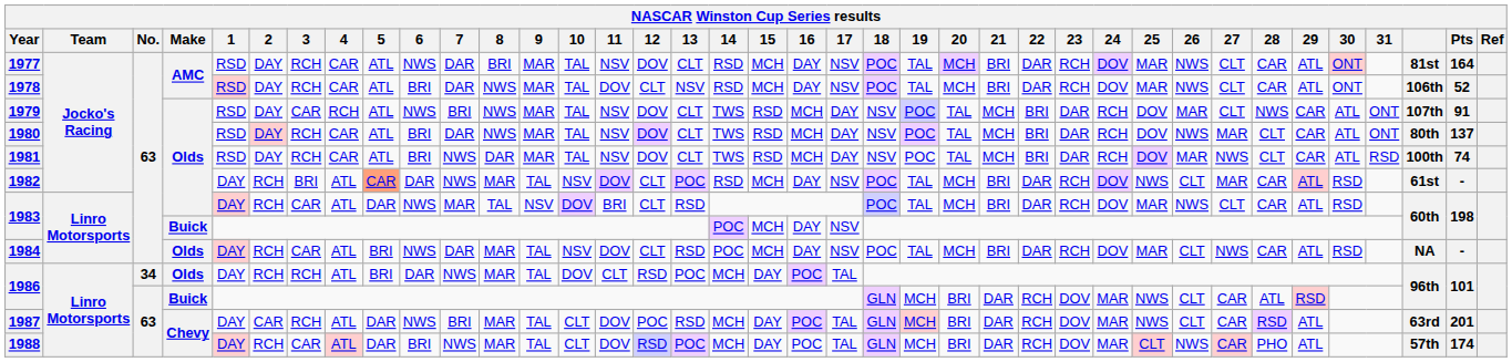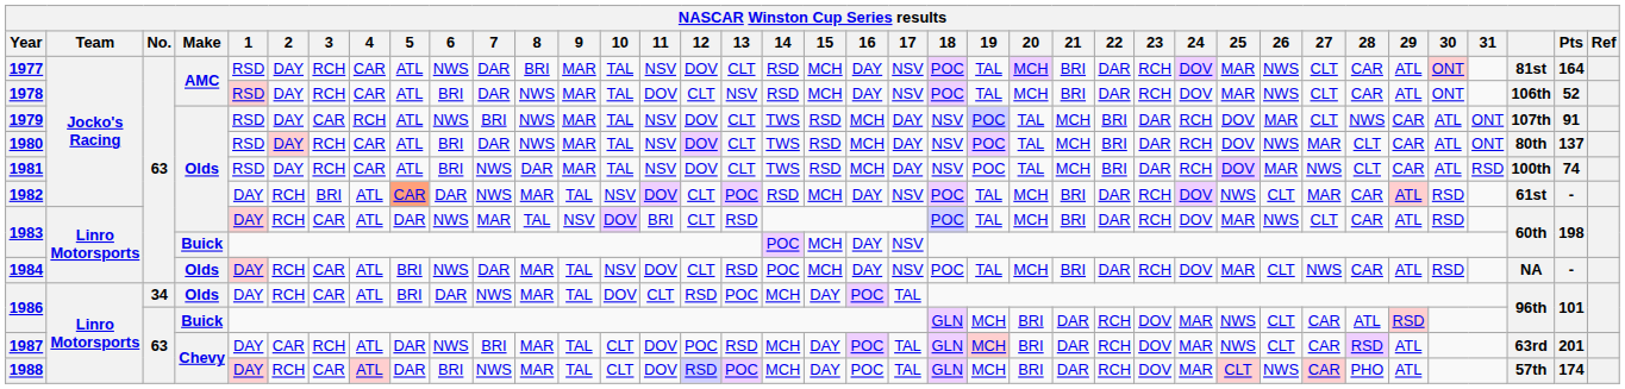1986 / Olds | 3: RCH -> CAR
